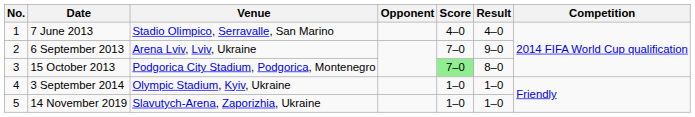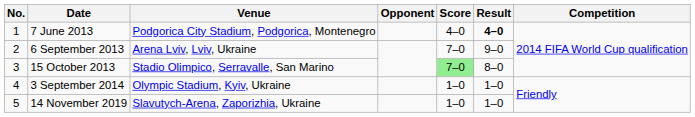7 June 2013 | Venue: Stadio Olimpico, Serravalle, San Marino -> Podgorica City Stadium, Podgorica, Montenegro
7 June 2013 | Result: normal -> bold
15 October 2013 | Venue: Podgorica City Stadium, Podgorica, Montenegro -> Stadio Olimpico, Serravalle, San Marino
